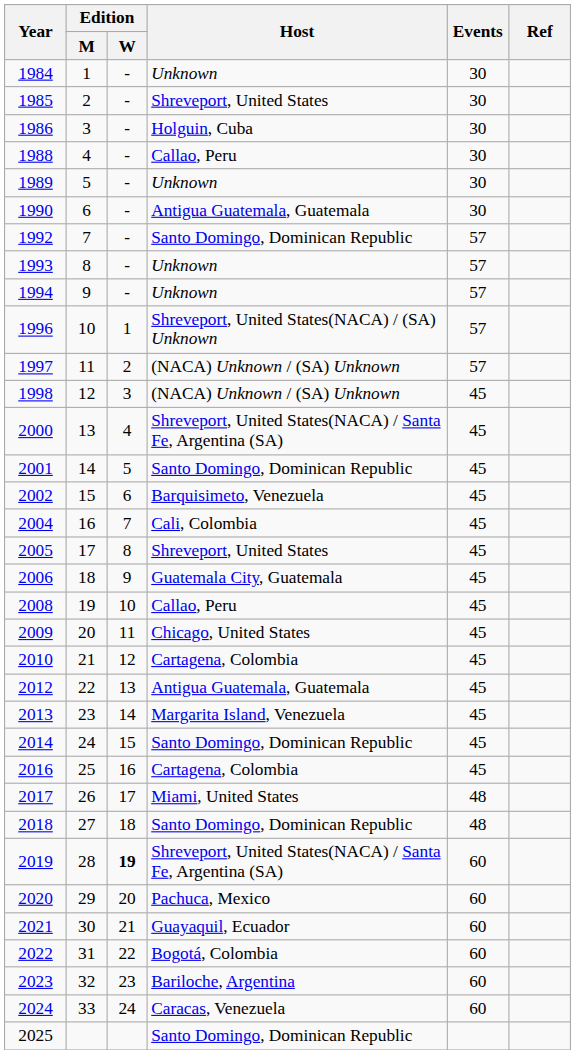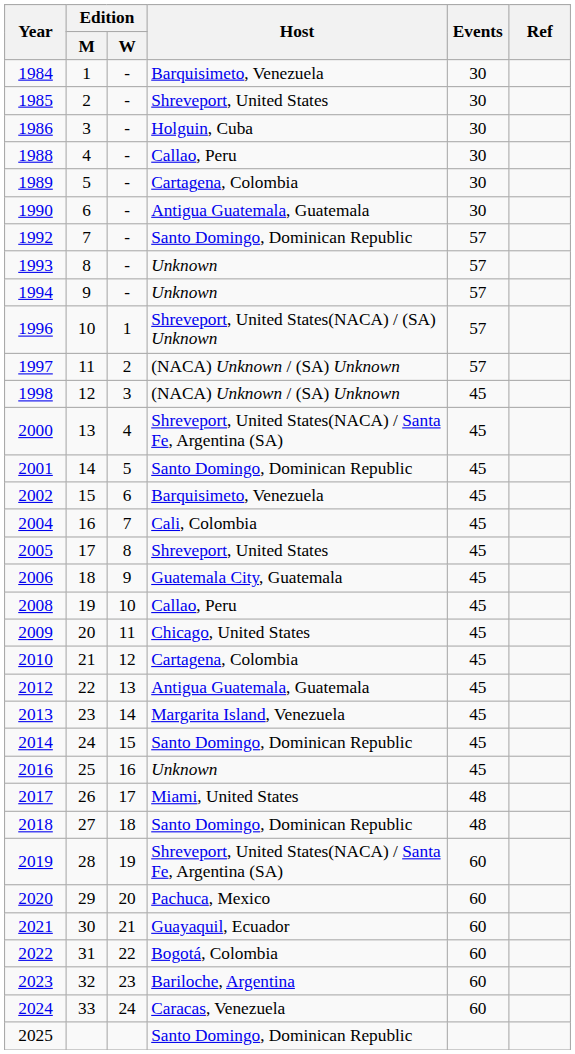1984 | Host: Unknown -> Barquisimeto, Venezuela
1989 | Host: Unknown -> Cartagena, Colombia
2016 | Host: Cartagena, Colombia -> Unknown
2019 | Edition / W: bold -> normal
